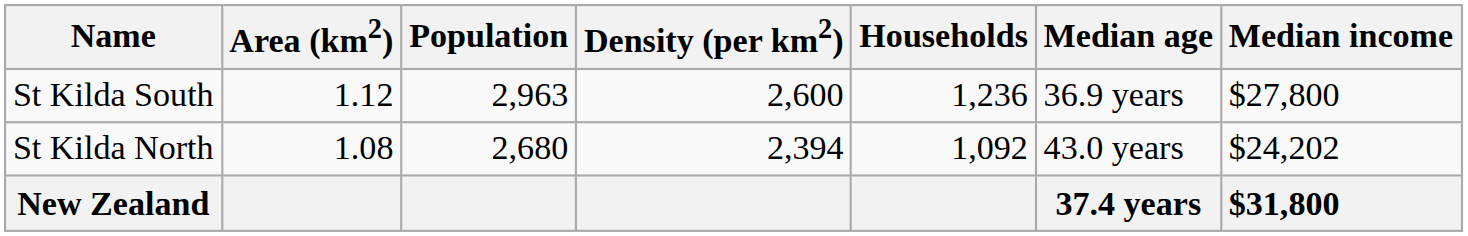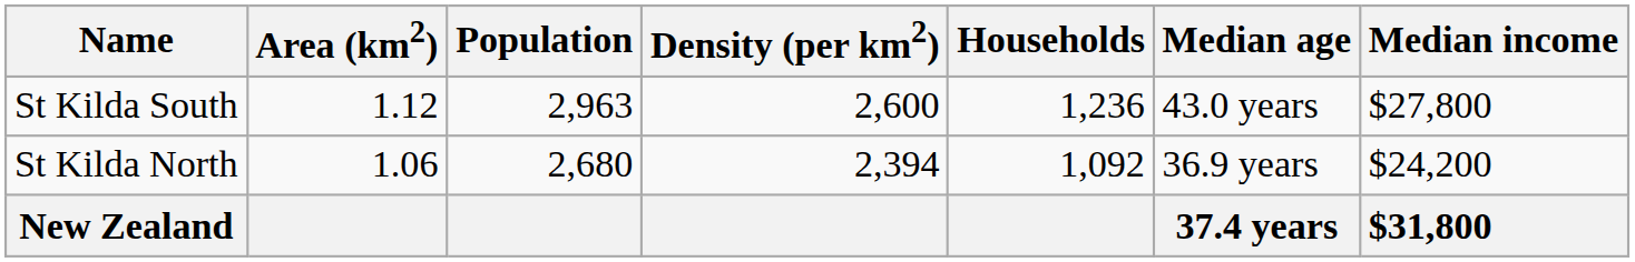St Kilda South | Median age: 36.9 years -> 43.0 years
St Kilda North | Area (km2): 1.08 -> 1.06
St Kilda North | Median age: 43.0 years -> 36.9 years
St Kilda North | Median income: $24,202 -> $24,200
